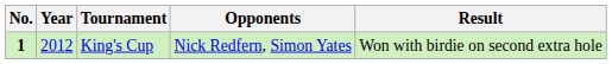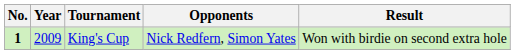King's Cup | Year: 2012 -> 2009
